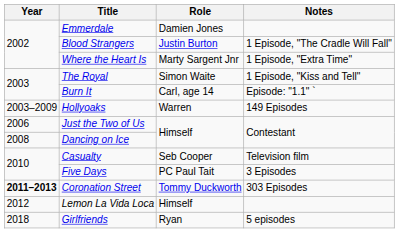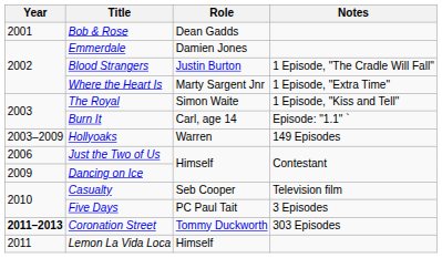+ row: 2001 | Bob & Rose | Dean Gadds
Dancing on Ice | Year: 2008 -> 2009
Lemon La Vida Loca | Year: 2012 -> 2011
- row: 2018 | Girlfriends | Ryan | 5 episodes
